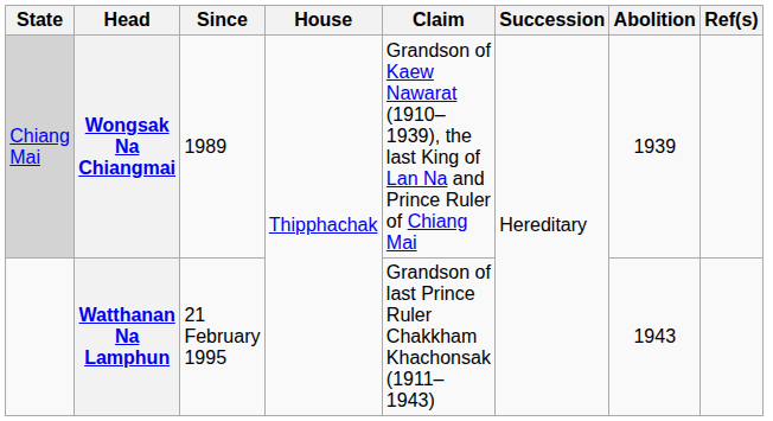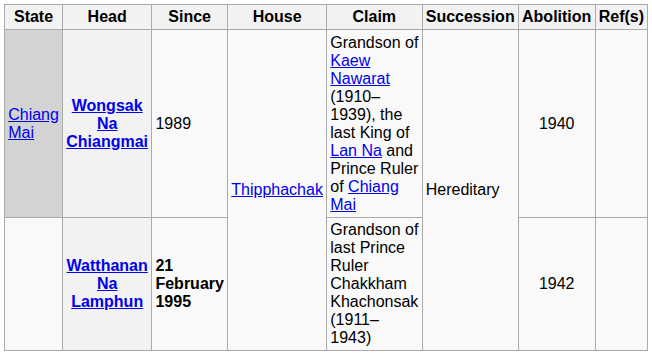Wongsak Na Chiangmai | Abolition: 1939 -> 1940
Watthanan Na Lamphun | Since: normal -> bold
Watthanan Na Lamphun | Abolition: 1943 -> 1942
